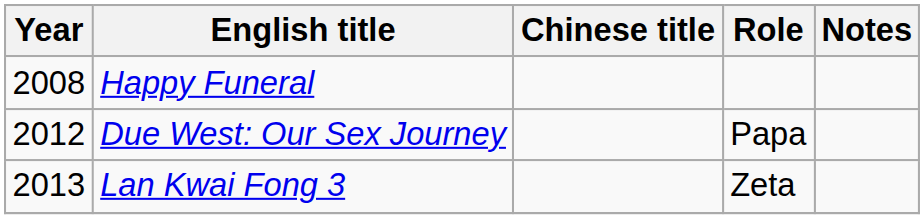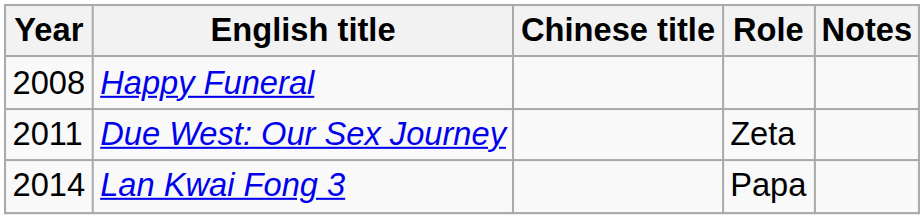Due West: Our Sex Journey | Year: 2012 -> 2011
Due West: Our Sex Journey | Role: Papa -> Zeta
Lan Kwai Fong 3 | Year: 2013 -> 2014
Lan Kwai Fong 3 | Role: Zeta -> Papa
